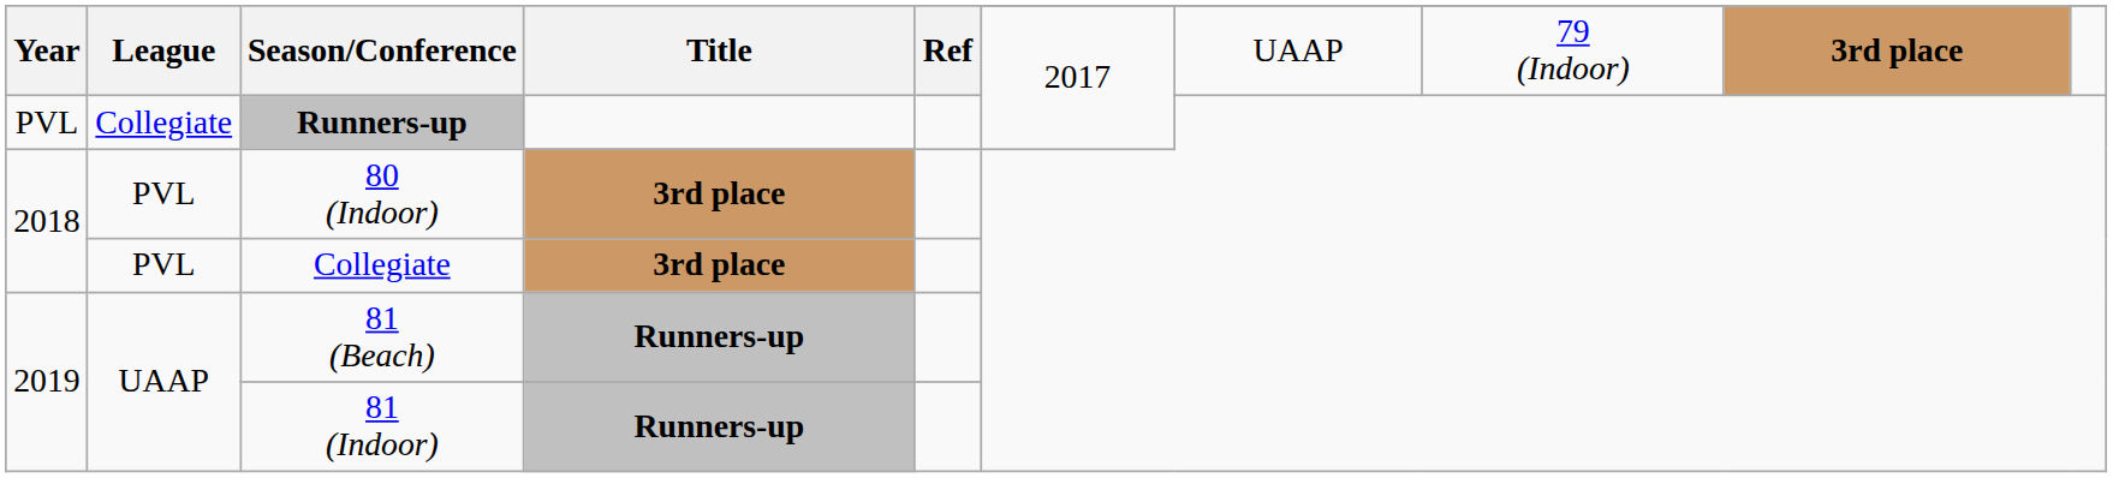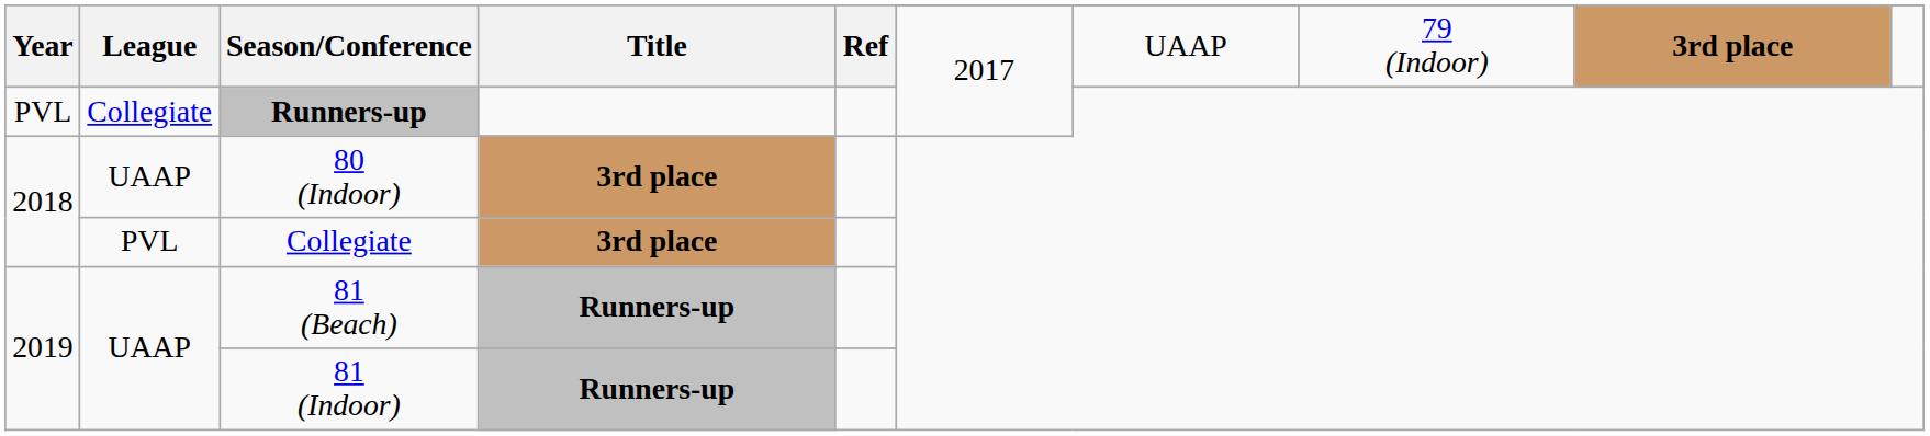80 (Indoor) | League: PVL -> UAAP
